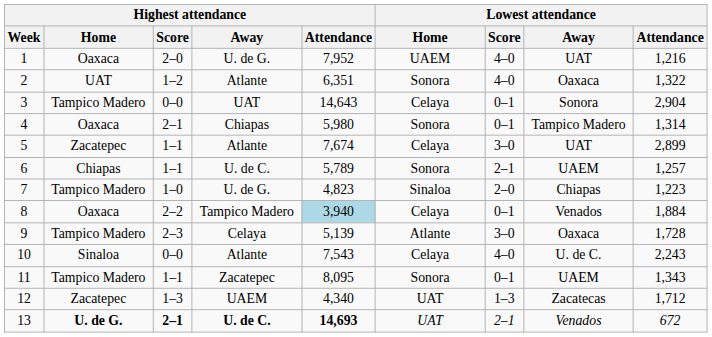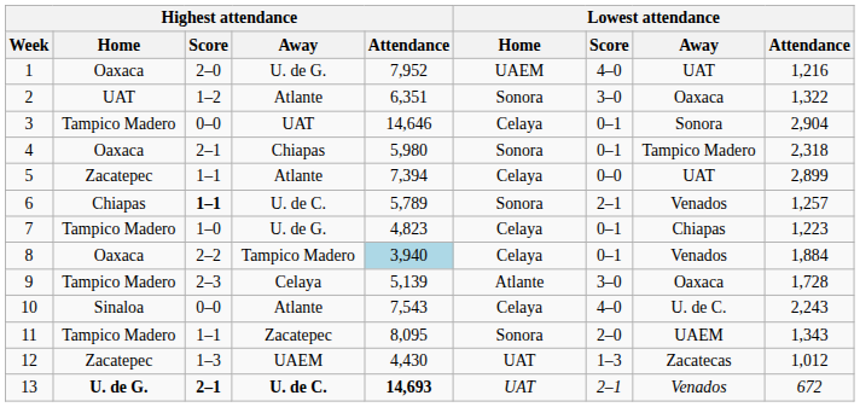2 | Lowest attendance / Score: 4–0 -> 3–0
3 | Highest attendance / Attendance: 14,643 -> 14,646
4 | Lowest attendance / Attendance: 1,314 -> 2,318
5 | Highest attendance / Attendance: 7,674 -> 7,394
5 | Lowest attendance / Score: 3–0 -> 0–0
6 | Highest attendance / Score: normal -> bold
6 | Lowest attendance / Away: UAEM -> Venados
7 | Lowest attendance / Home: Sinaloa -> Celaya
7 | Lowest attendance / Score: 2–0 -> 0–1
11 | Lowest attendance / Score: 0–1 -> 2–0
12 | Highest attendance / Attendance: 4,340 -> 4,430
12 | Lowest attendance / Attendance: 1,712 -> 1,012
